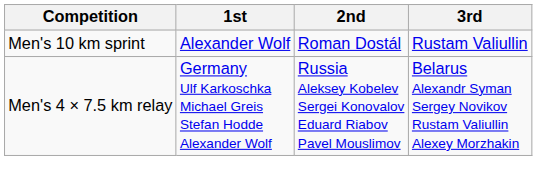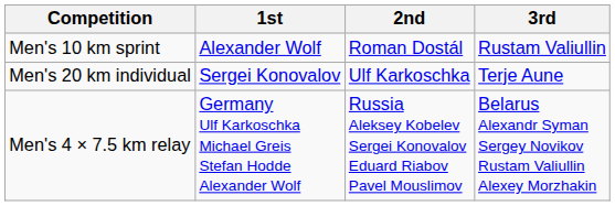+ row: Men's 20 km individual | Sergei Konovalov | Ulf Karkoschka | Terje Aune
